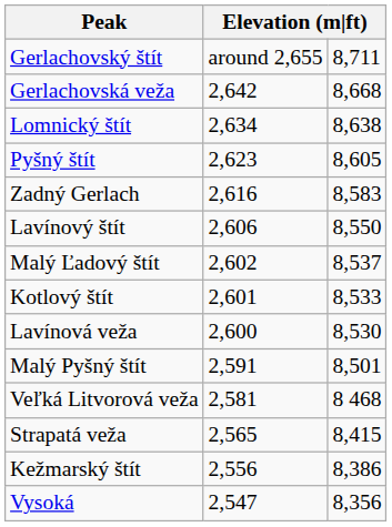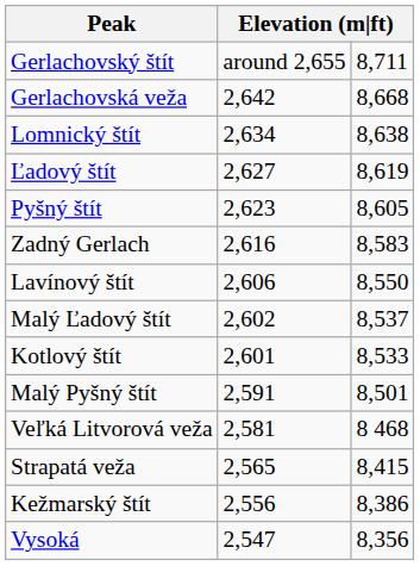+ row: Ľadový štít | 2,627 | 8,619
- row: Lavínová veža | 2,600 | 8,530
